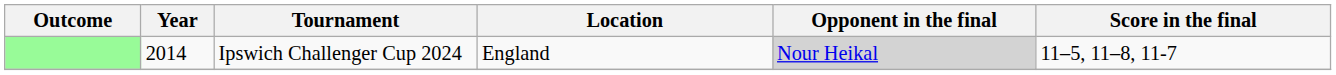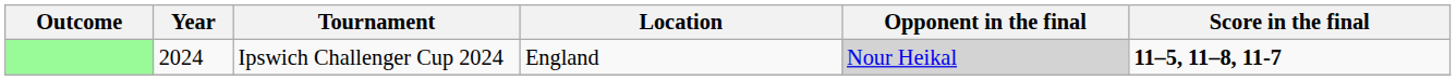Ipswich Challenger Cup 2024 | Year: 2014 -> 2024
Ipswich Challenger Cup 2024 | Score in the final: normal -> bold
